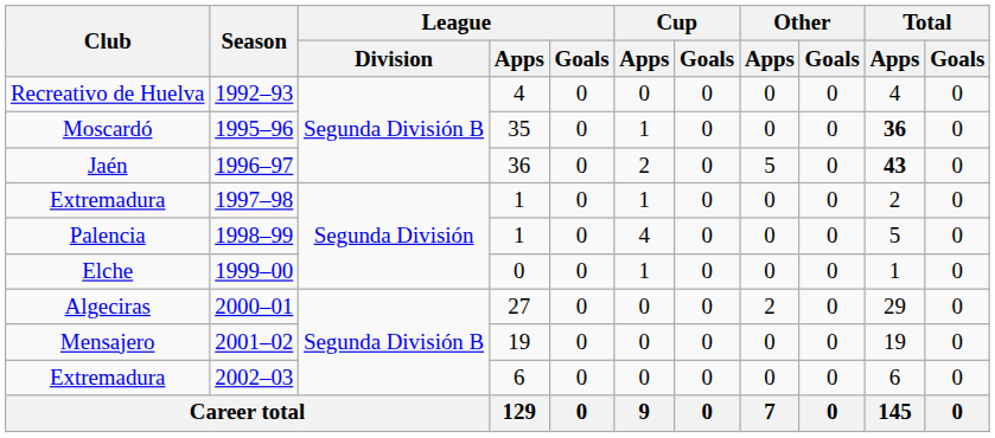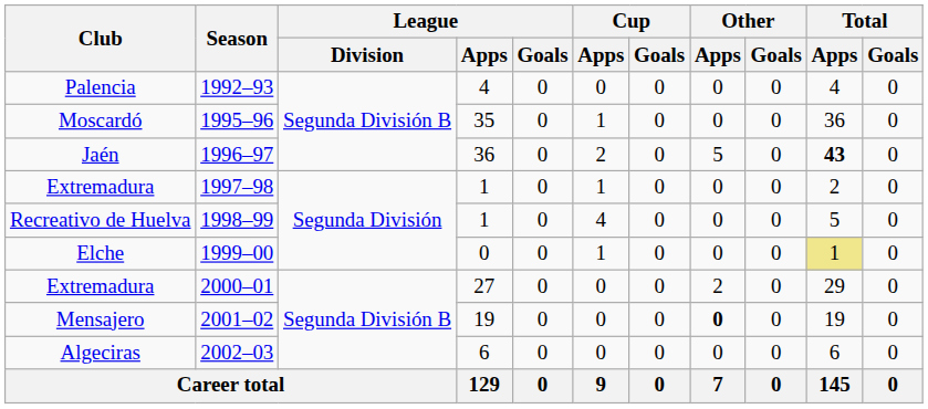1992–93 | Club: Recreativo de Huelva -> Palencia
1995–96 | Total / Apps: bold -> normal
1998–99 | Club: Palencia -> Recreativo de Huelva
1999–00 | Total / Apps: no background -> khaki background
2000–01 | Club: Algeciras -> Extremadura
2001–02 | Other / Apps: normal -> bold
2002–03 | Club: Extremadura -> Algeciras
